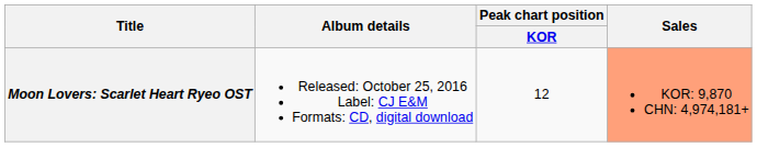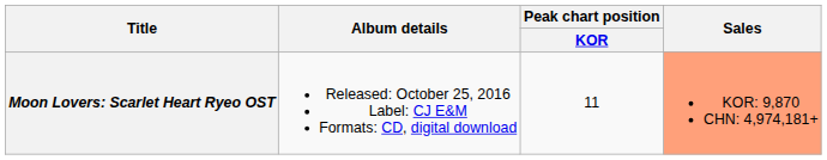Moon Lovers: Scarlet Heart Ryeo OST | Peak chart position / KOR: 12 -> 11
